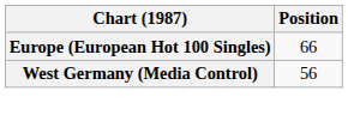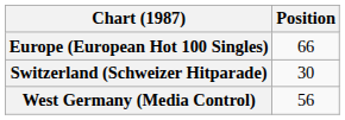+ row: Switzerland (Schweizer Hitparade) | 30
